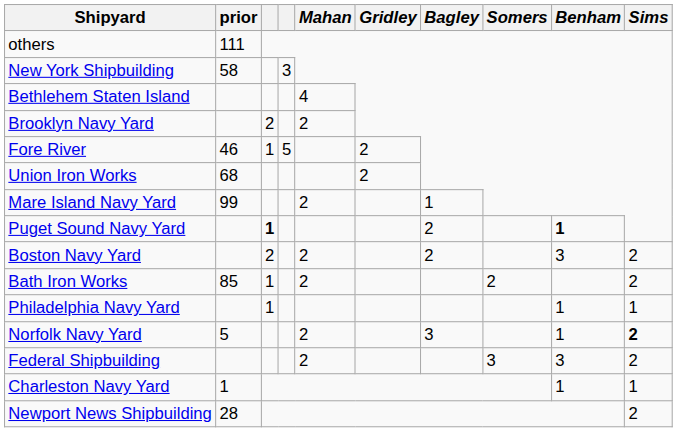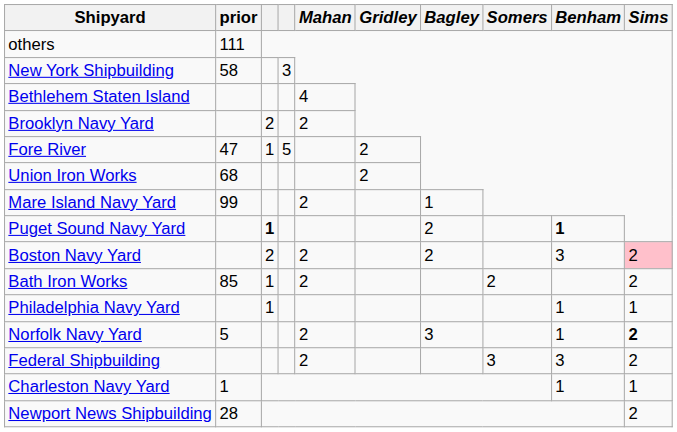Fore River | prior: 46 -> 47
Boston Navy Yard | Sims: no background -> pink background
